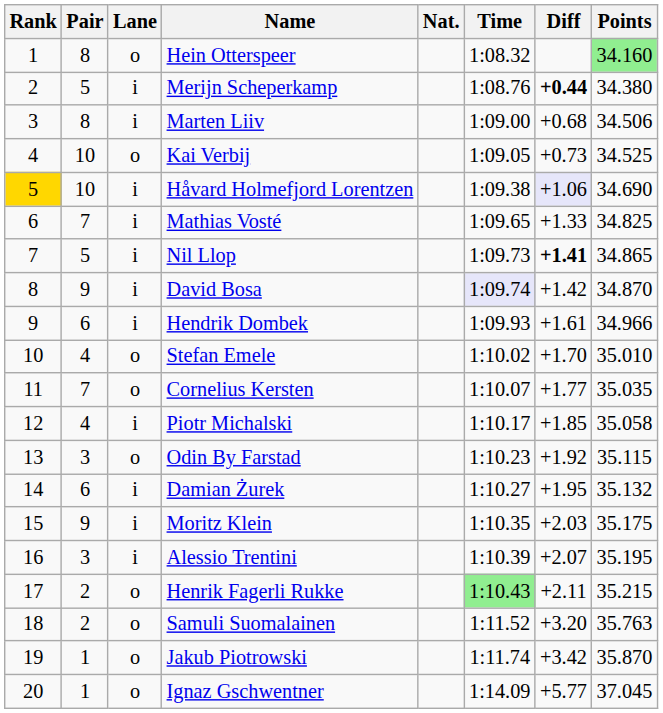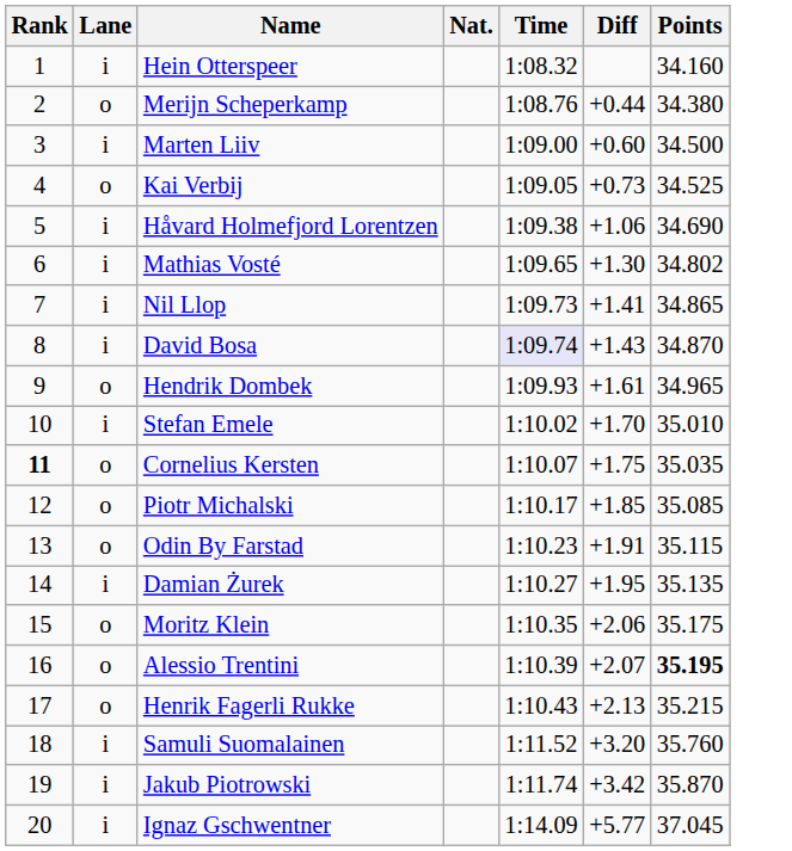- column: Pair | 8 | 5 | 8 | 10 | 10 | 7 | 5 | 9 | 6 | 4 | 7 | 4 | 3 | 6 | 9 | 3 | 2 | 2 | 1 | 1
Hein Otterspeer | Lane: o -> i
Hein Otterspeer | Points: lightgreen background -> no background
Merijn Scheperkamp | Lane: i -> o
Merijn Scheperkamp | Diff: bold -> normal
Marten Liiv | Diff: +0.68 -> +0.60
Marten Liiv | Points: 34.506 -> 34.500
Håvard Holmefjord Lorentzen | Rank: gold background -> no background
Håvard Holmefjord Lorentzen | Diff: lavender background -> no background
Mathias Vosté | Diff: +1.33 -> +1.30
Mathias Vosté | Points: 34.825 -> 34.802
Nil Llop | Diff: bold -> normal
David Bosa | Diff: +1.42 -> +1.43
Hendrik Dombek | Lane: i -> o
Hendrik Dombek | Points: 34.966 -> 34.965
Stefan Emele | Lane: o -> i
Cornelius Kersten | Rank: normal -> bold
Cornelius Kersten | Diff: +1.77 -> +1.75
Piotr Michalski | Lane: i -> o
Piotr Michalski | Points: 35.058 -> 35.085
Odin By Farstad | Diff: +1.92 -> +1.91
Damian Żurek | Points: 35.132 -> 35.135
Moritz Klein | Lane: i -> o
Moritz Klein | Diff: +2.03 -> +2.06
Alessio Trentini | Lane: i -> o
Alessio Trentini | Points: normal -> bold
Henrik Fagerli Rukke | Time: lightgreen background -> no background
Henrik Fagerli Rukke | Diff: +2.11 -> +2.13
Samuli Suomalainen | Lane: o -> i
Samuli Suomalainen | Points: 35.763 -> 35.760
Jakub Piotrowski | Lane: o -> i
Ignaz Gschwentner | Lane: o -> i
